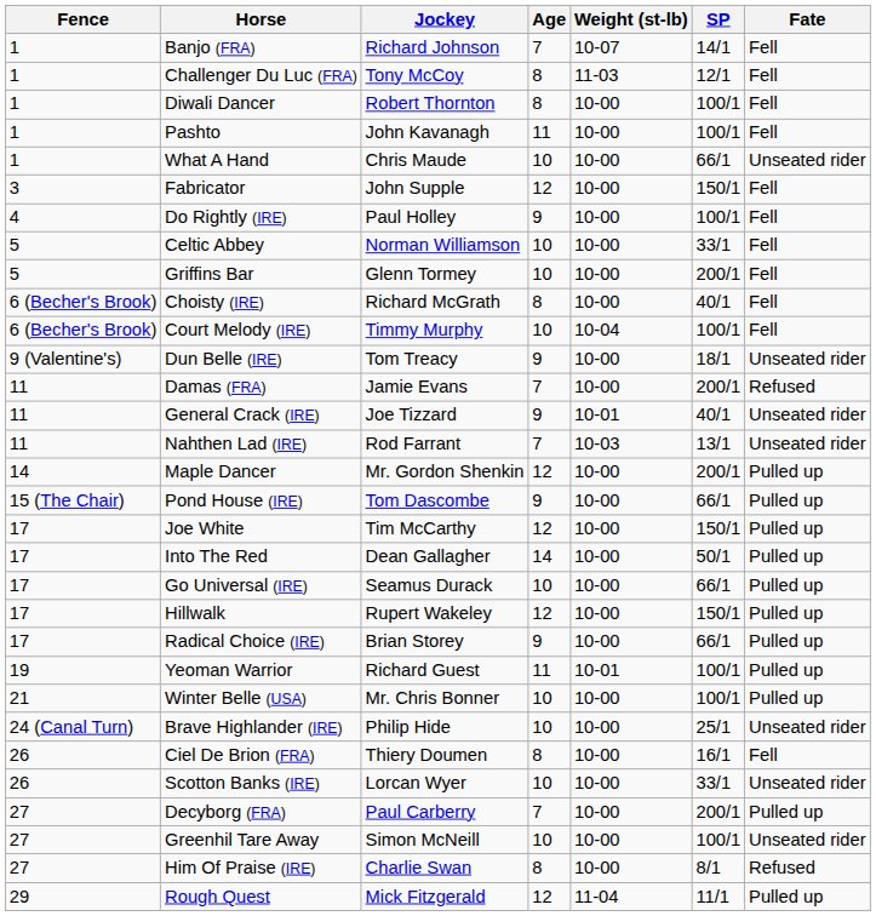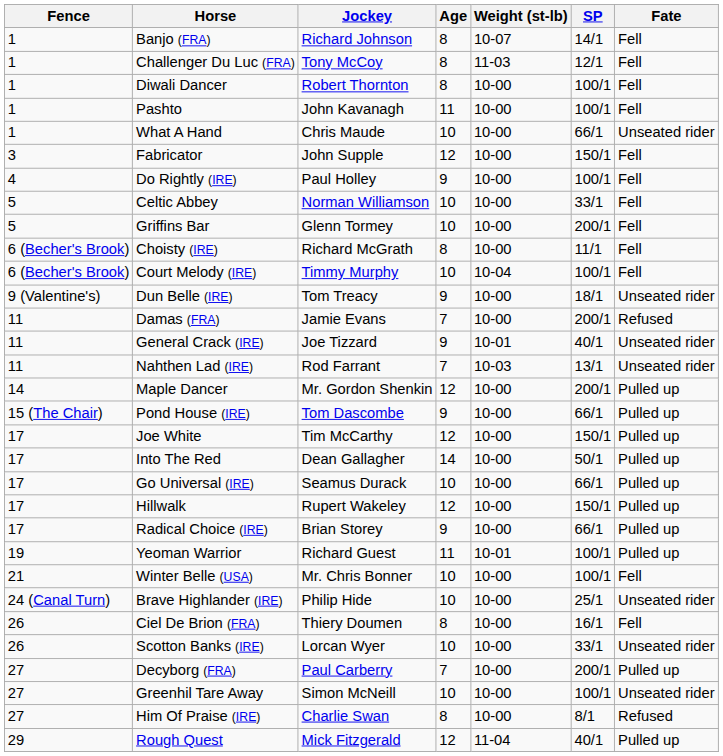Banjo (FRA) | Age: 7 -> 8
Choisty (IRE) | SP: 40/1 -> 11/1
Winter Belle (USA) | Fate: Pulled up -> Fell
Rough Quest | SP: 11/1 -> 40/1
